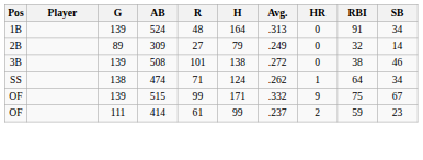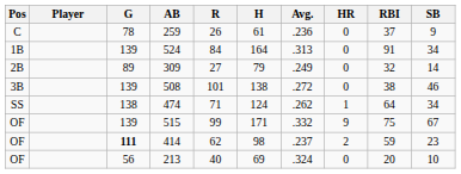+ row: C | 78 | 259 | 26 | 61 | .236 | 0 | 37 | 9
524 | R: 48 -> 84
414 | G: normal -> bold
414 | R: 61 -> 62
414 | H: 99 -> 98
+ row: OF | 56 | 213 | 40 | 69 | .324 | 0 | 20 | 10
